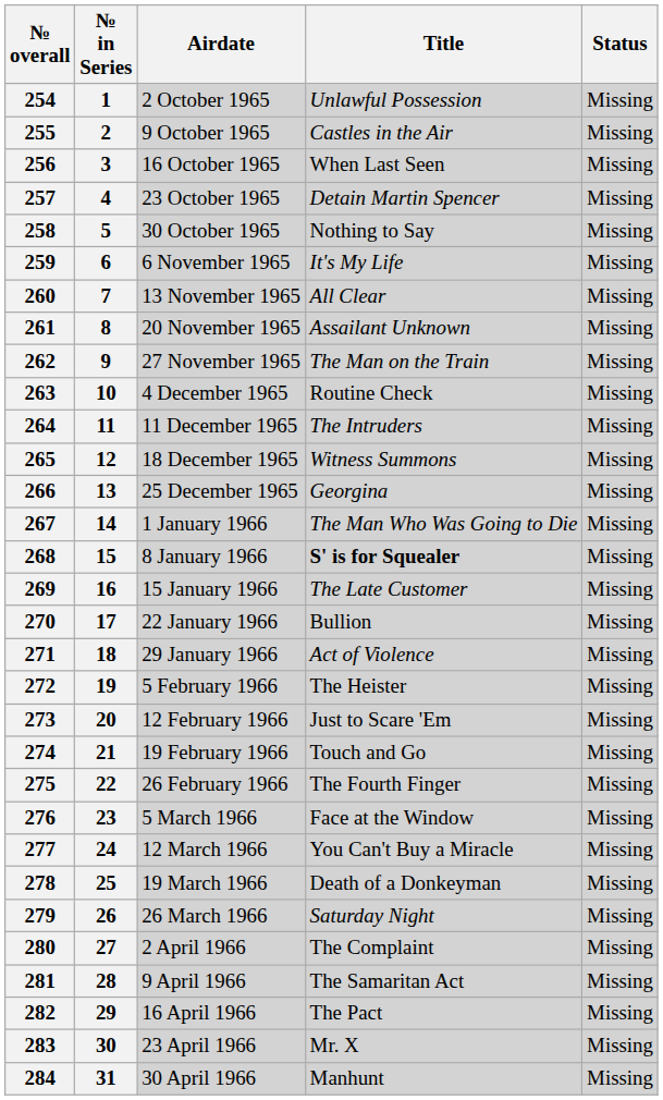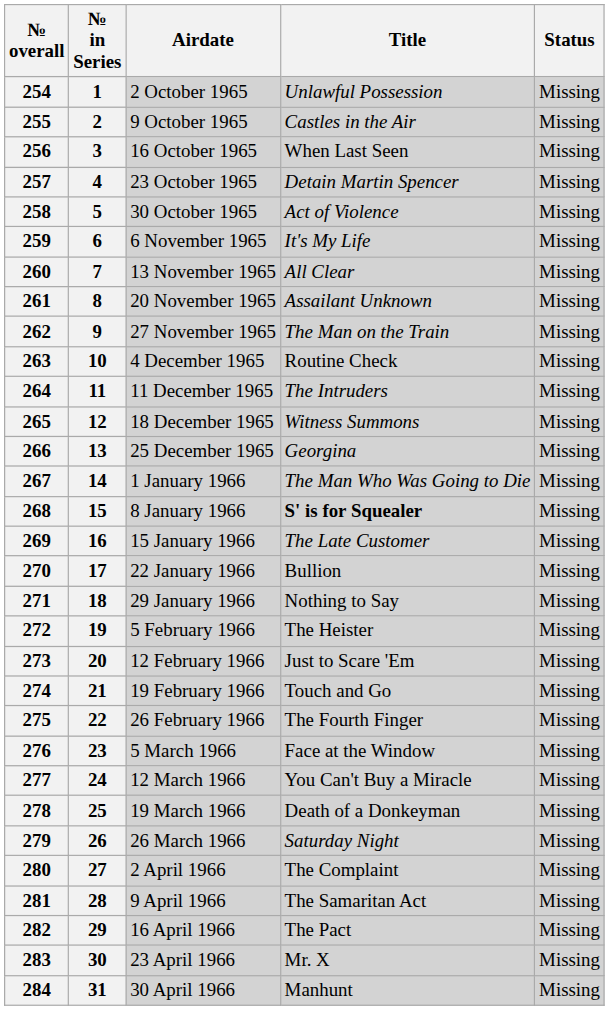258 | Title: Nothing to Say -> Act of Violence
271 | Title: Act of Violence -> Nothing to Say
